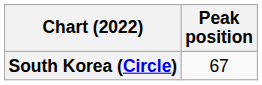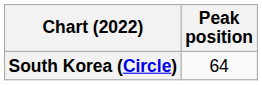South Korea (Circle) | Peak position: 67 -> 64
